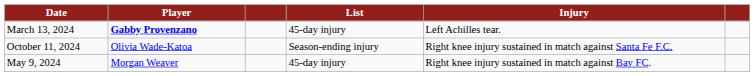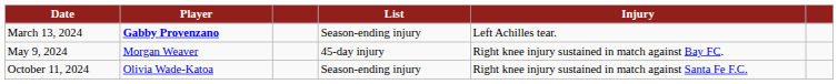March 13, 2024 | List: 45-day injury -> Season-ending injury
rows swapped: May 9, 2024 <-> October 11, 2024
